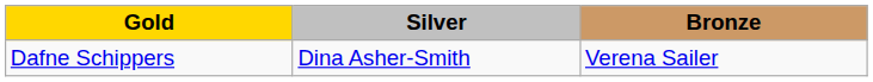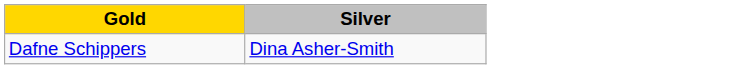- column: Bronze | Verena Sailer
